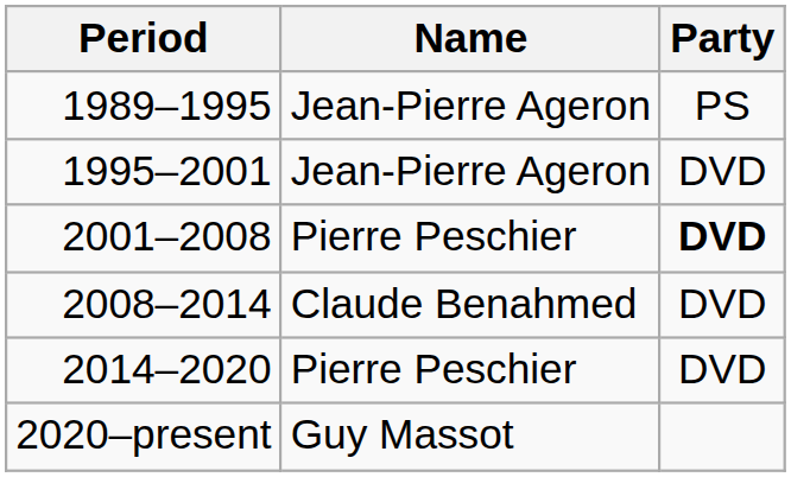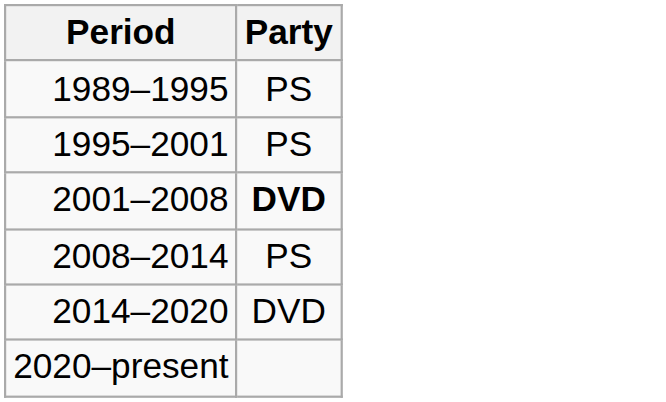- column: Name | Jean-Pierre Ageron | Jean-Pierre Ageron | Pierre Peschier | Claude Benahmed | Pierre Peschier | Guy Massot
1995–2001 | Party: DVD -> PS
2008–2014 | Party: DVD -> PS
